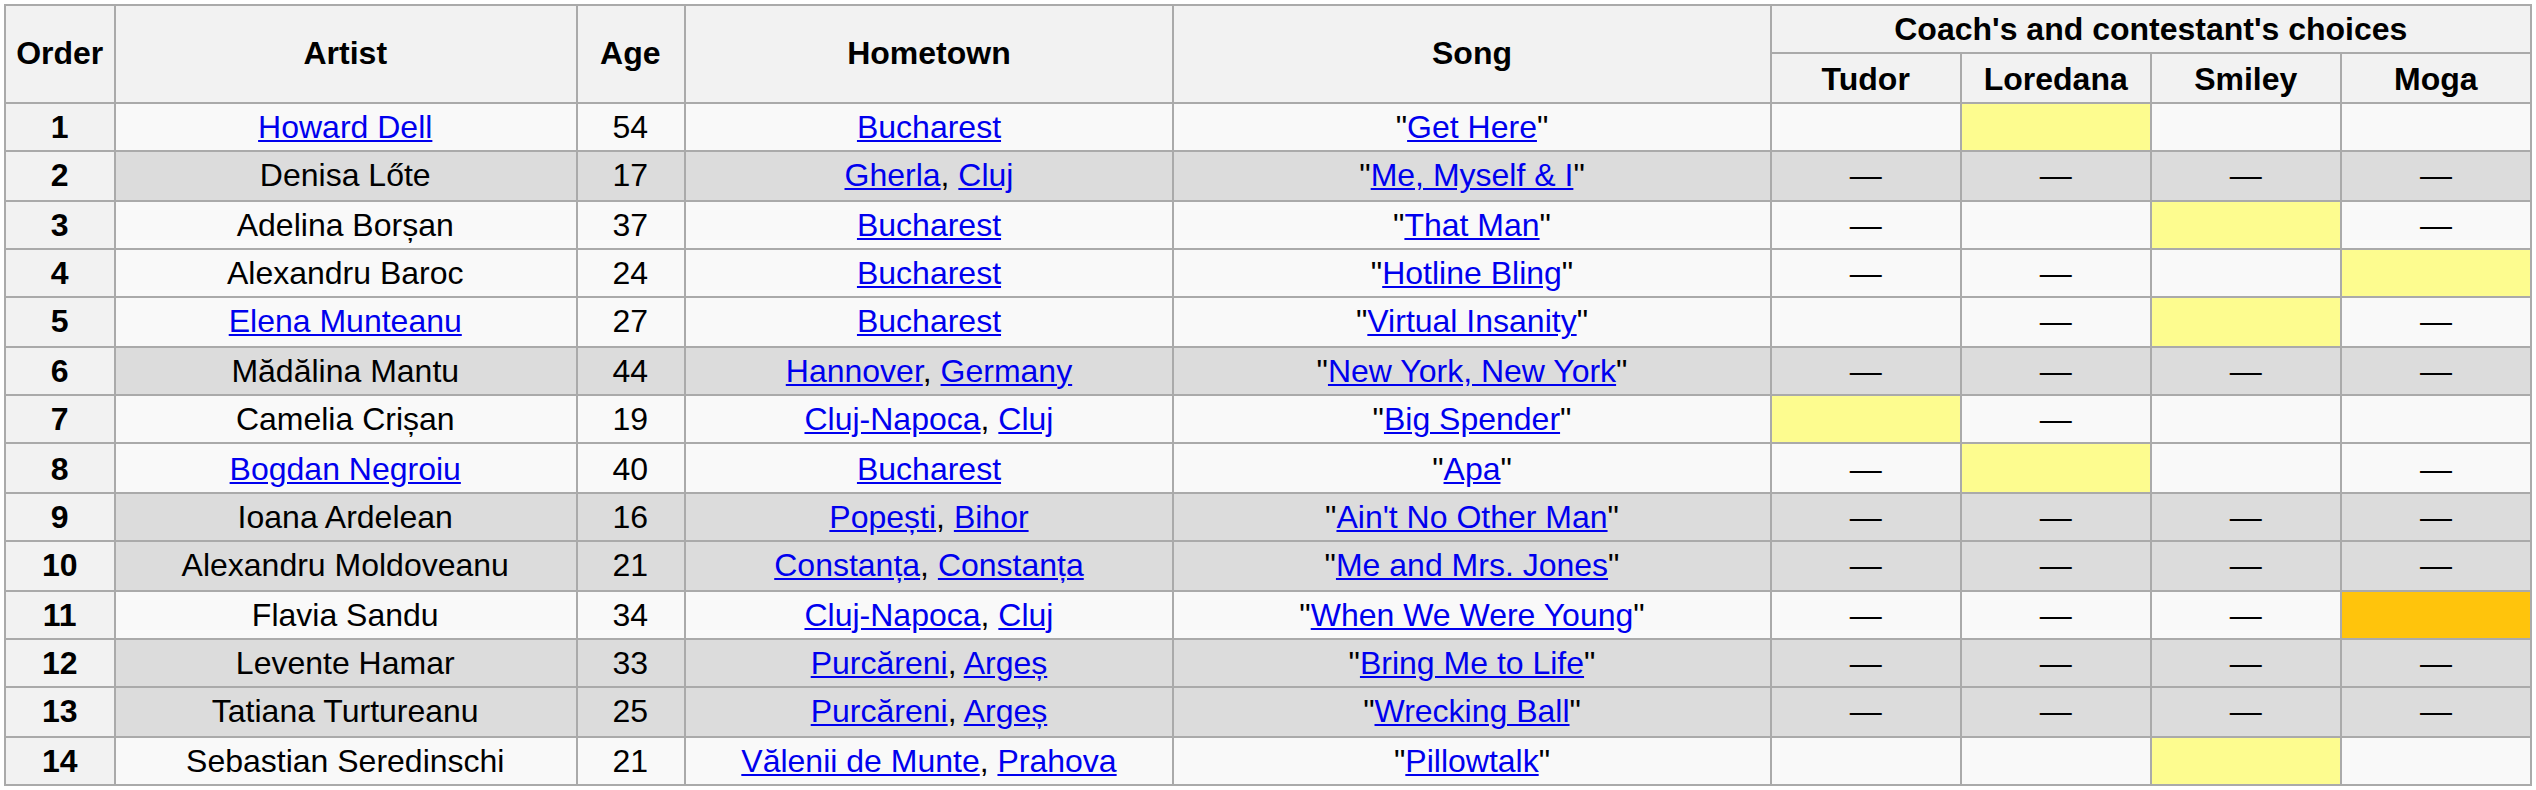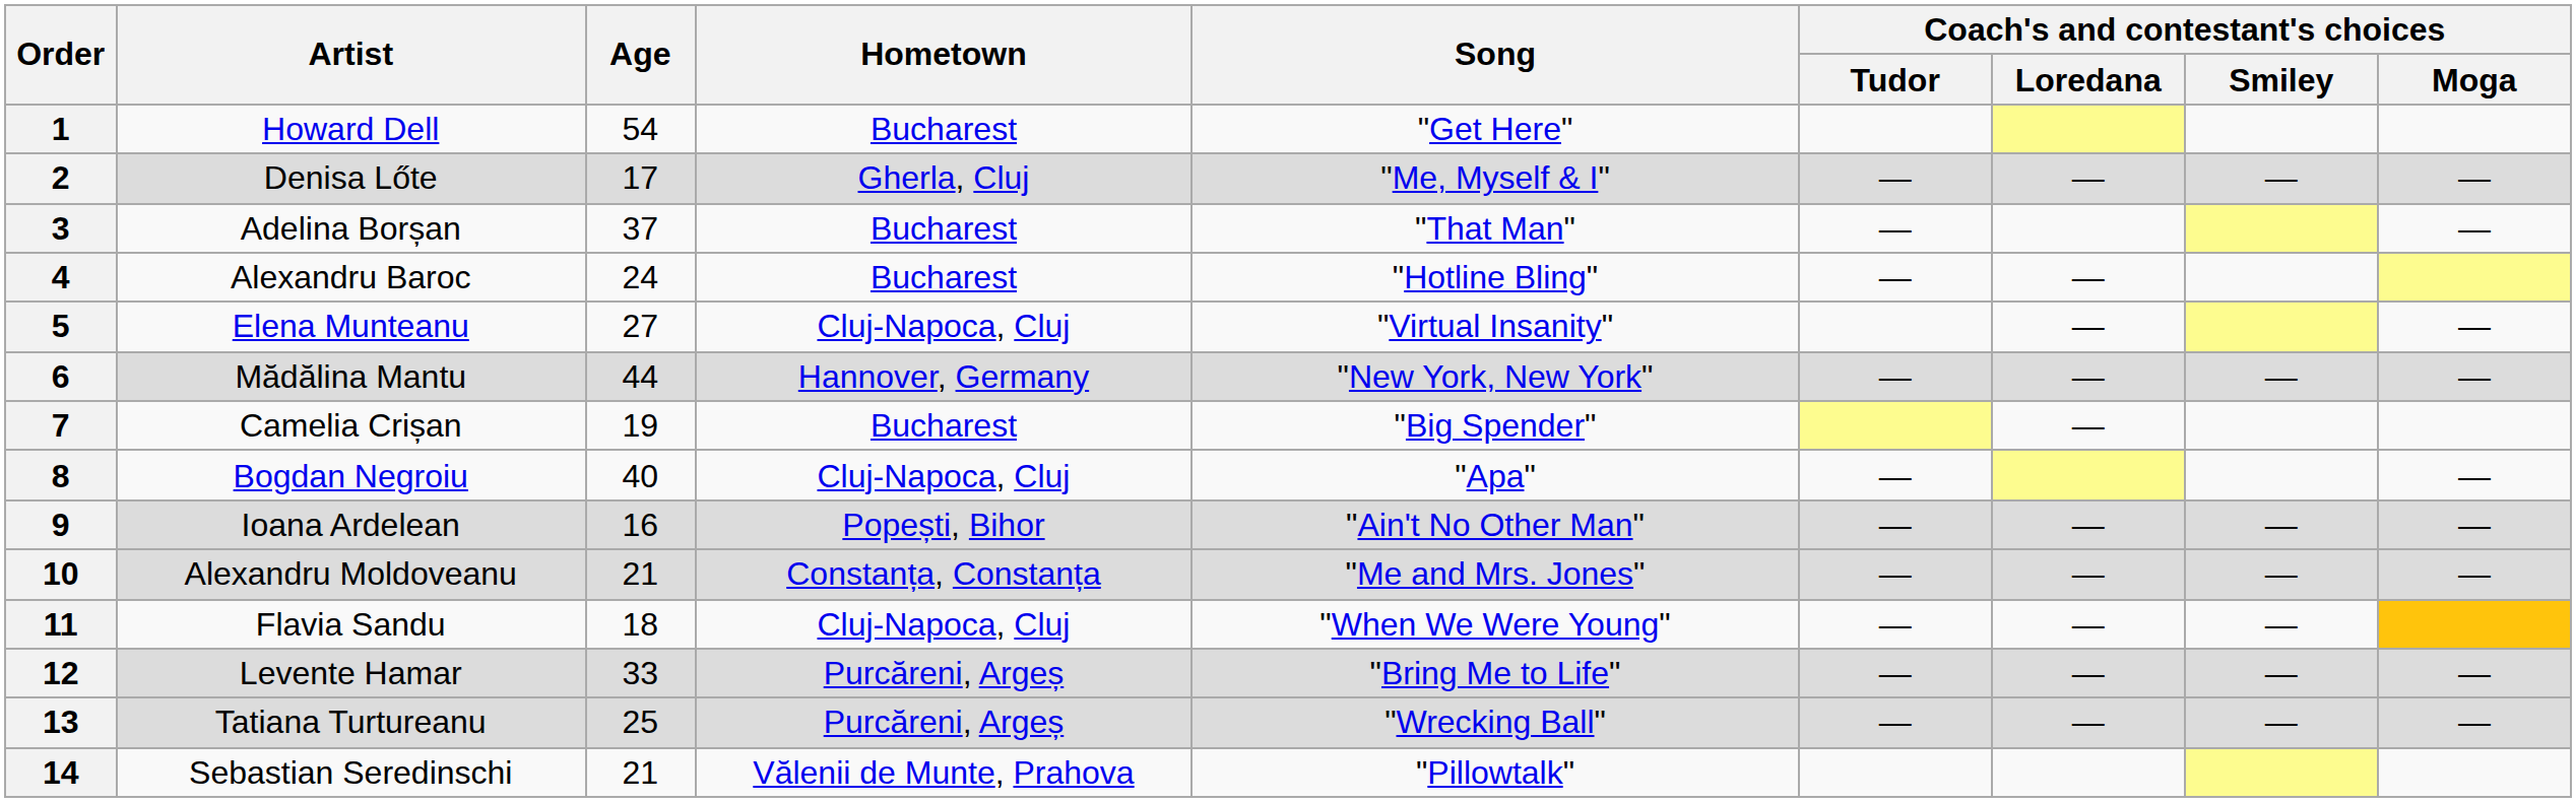5 | Hometown: Bucharest -> Cluj-Napoca, Cluj
7 | Hometown: Cluj-Napoca, Cluj -> Bucharest
8 | Hometown: Bucharest -> Cluj-Napoca, Cluj
11 | Age: 34 -> 18
